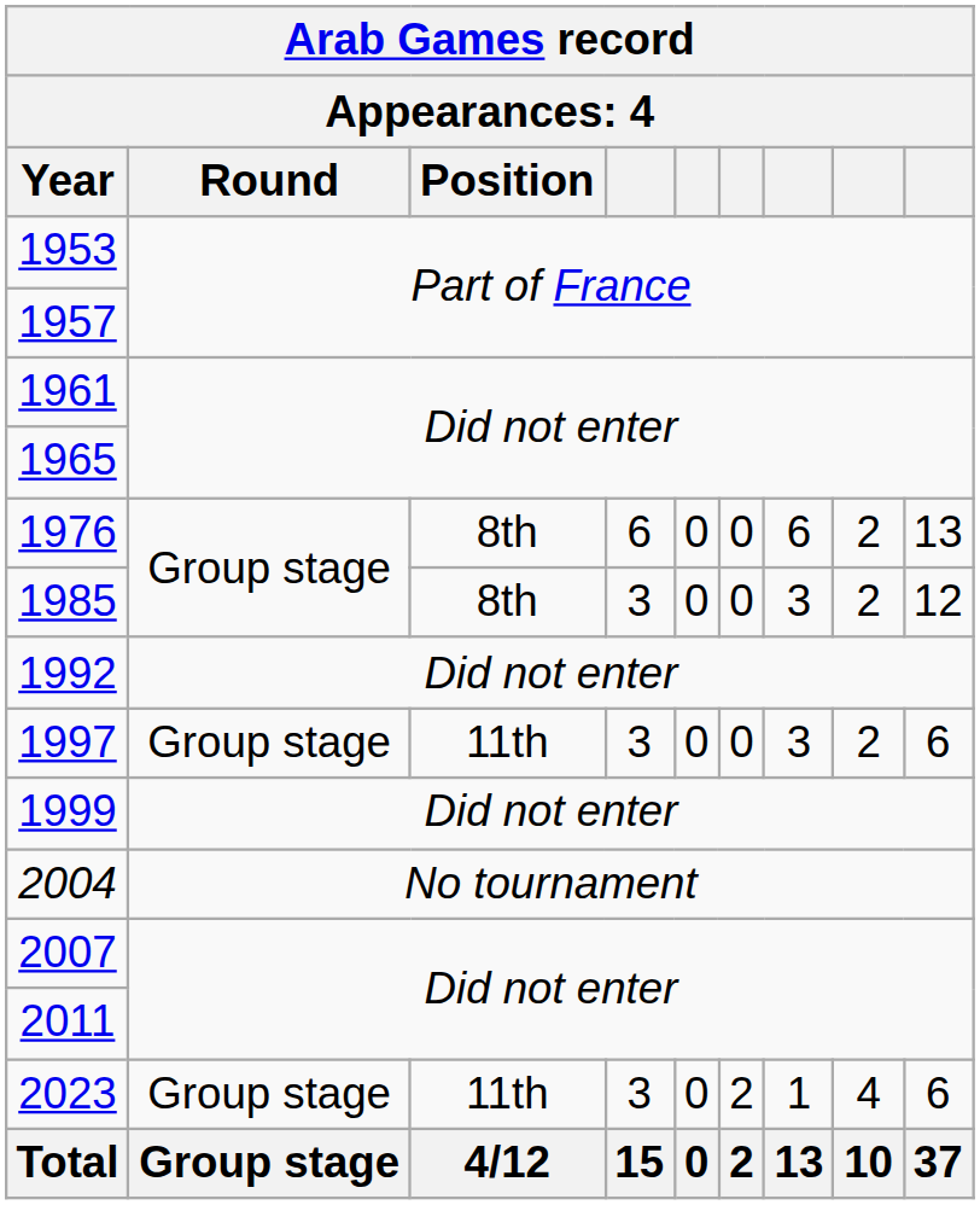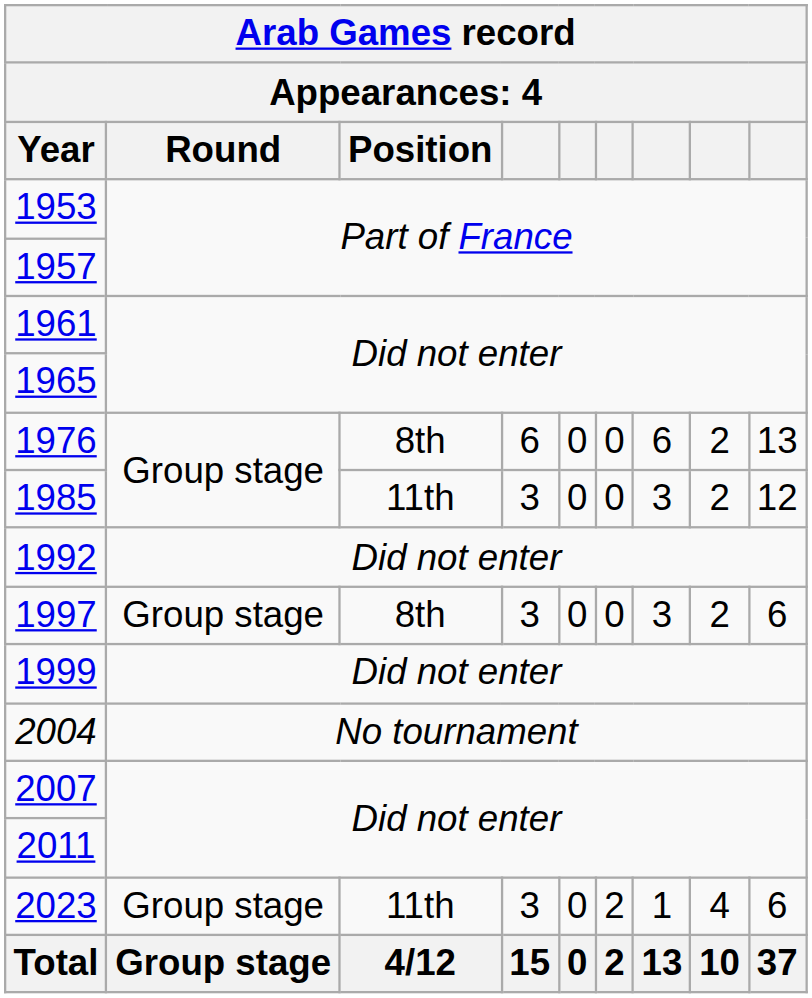1985 | Position: 8th -> 11th
1997 | Position: 11th -> 8th
